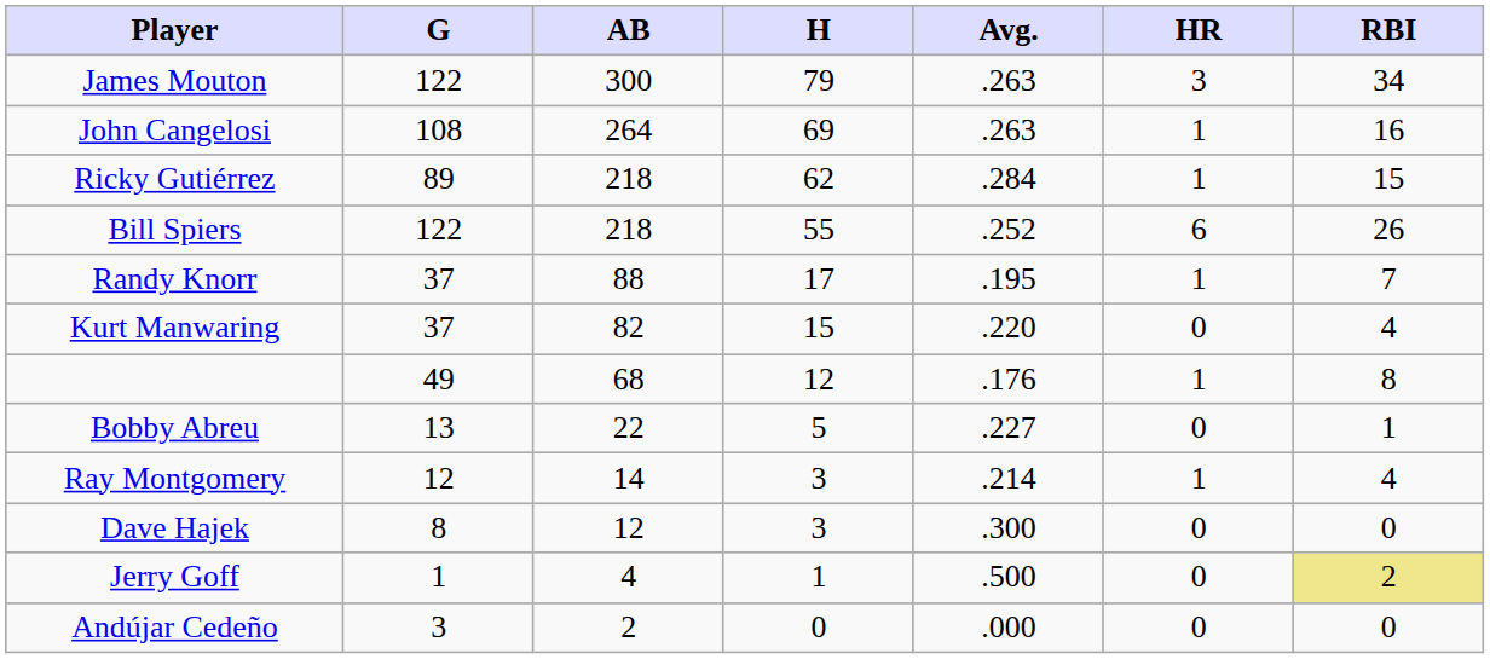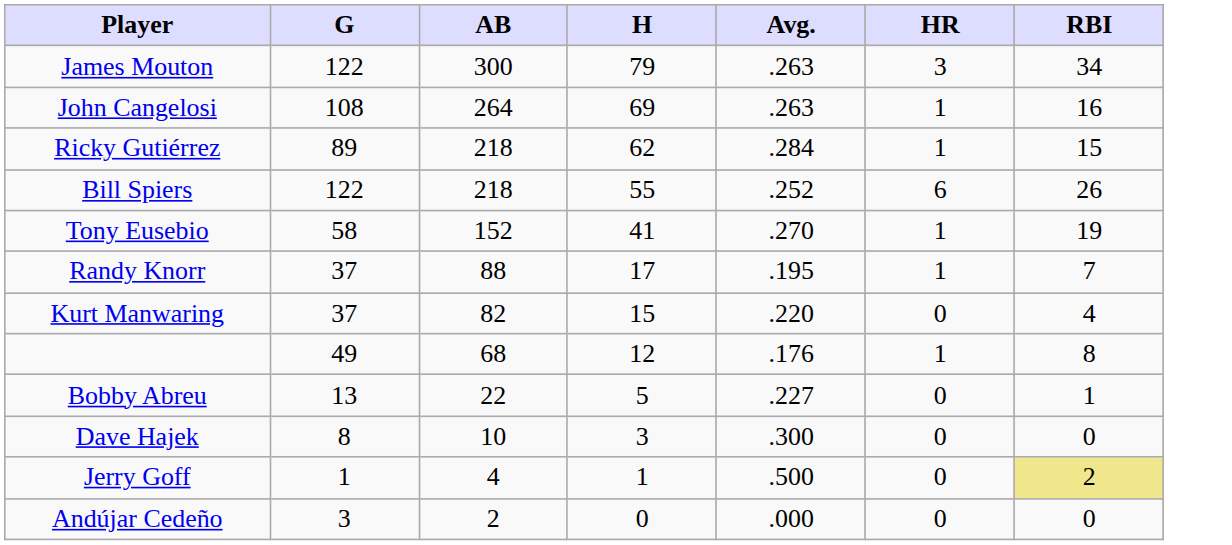+ row: Tony Eusebio | 58 | 152 | 41 | .270 | 1 | 19
- row: Ray Montgomery | 12 | 14 | 3 | .214 | 1 | 4
Dave Hajek | AB: 12 -> 10
